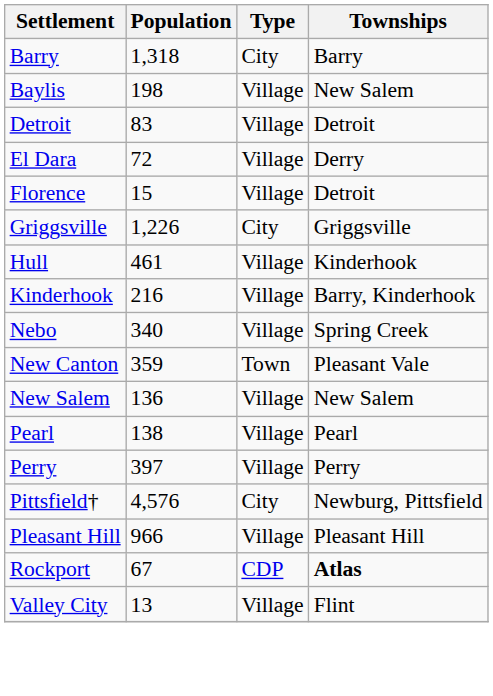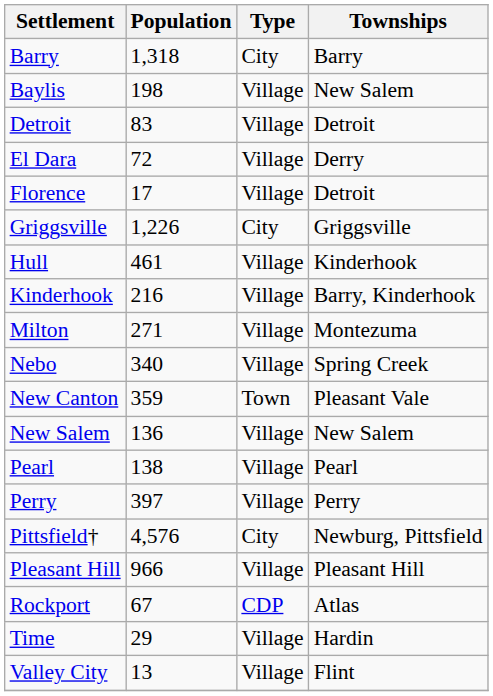Florence | Population: 15 -> 17
+ row: Milton | 271 | Village | Montezuma
Rockport | Townships: bold -> normal
+ row: Time | 29 | Village | Hardin
